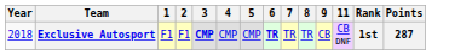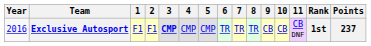+ column: 10 | CB
Exclusive Autosport | Year: 2018 -> 2016
Exclusive Autosport | 6: bold -> normal
Exclusive Autosport | Points: 287 -> 237
